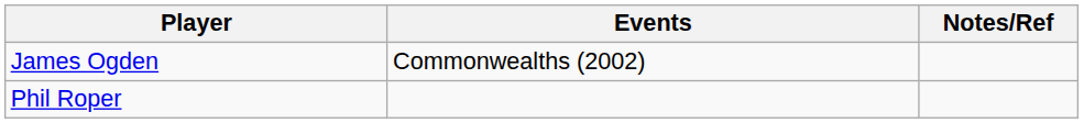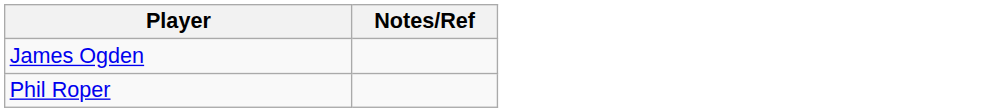- column: Events | Commonwealths (2002)
